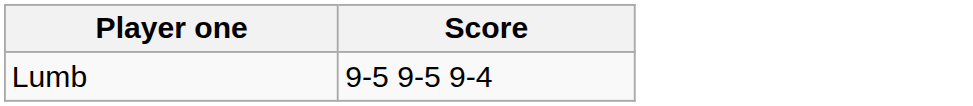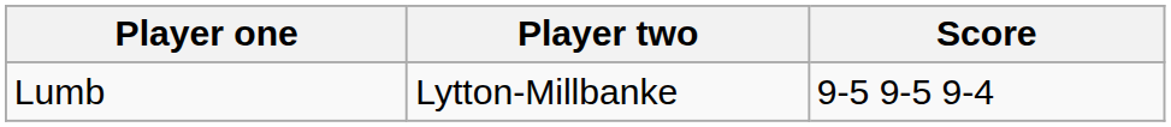+ column: Player two | Lytton-Millbanke
